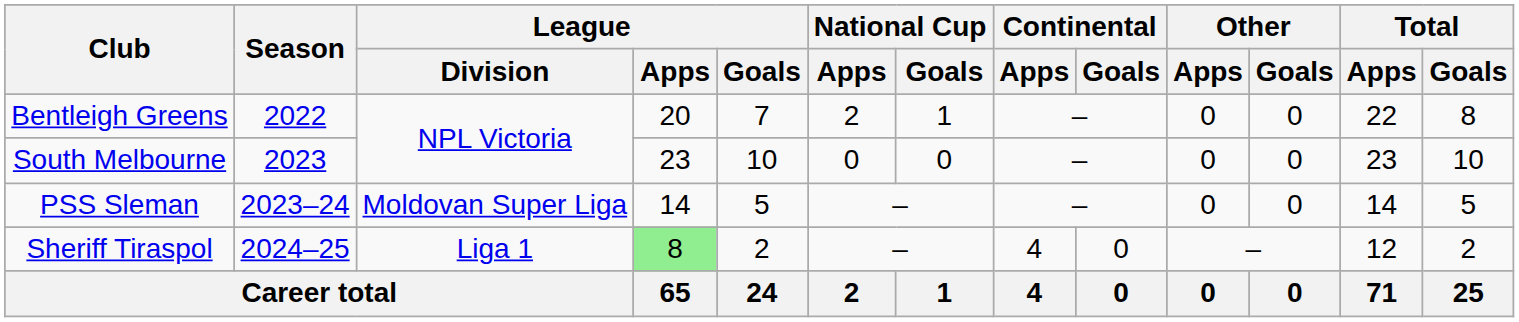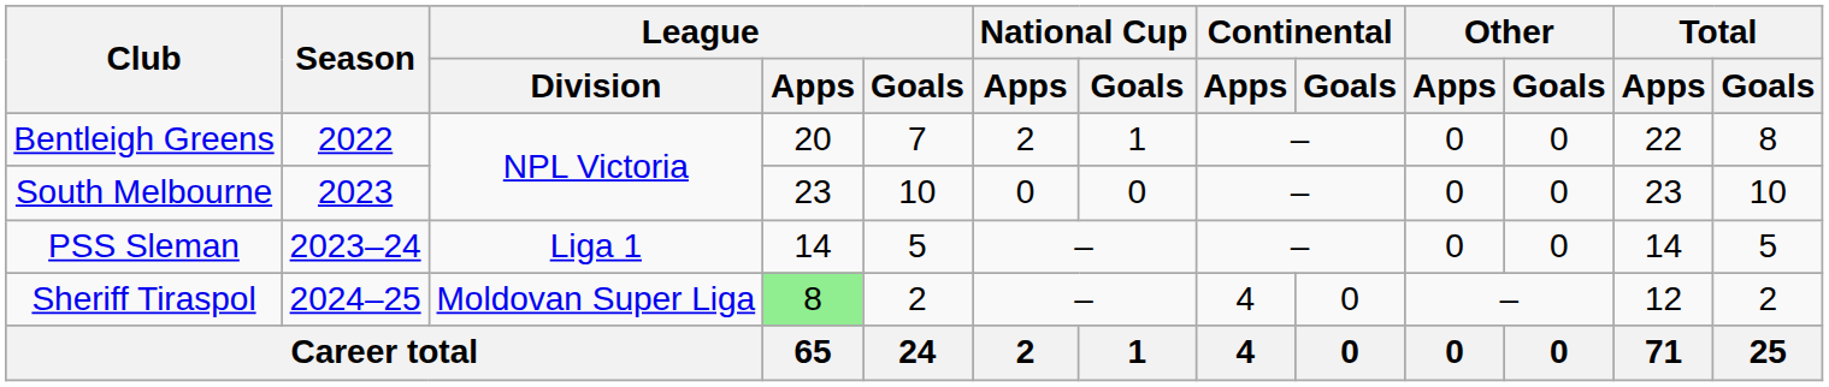PSS Sleman | League / Division: Moldovan Super Liga -> Liga 1
Sheriff Tiraspol | League / Division: Liga 1 -> Moldovan Super Liga
